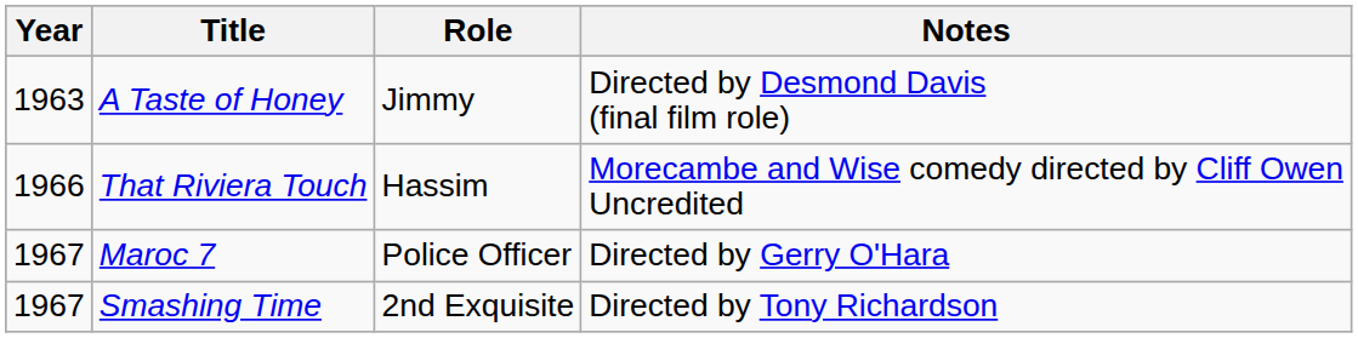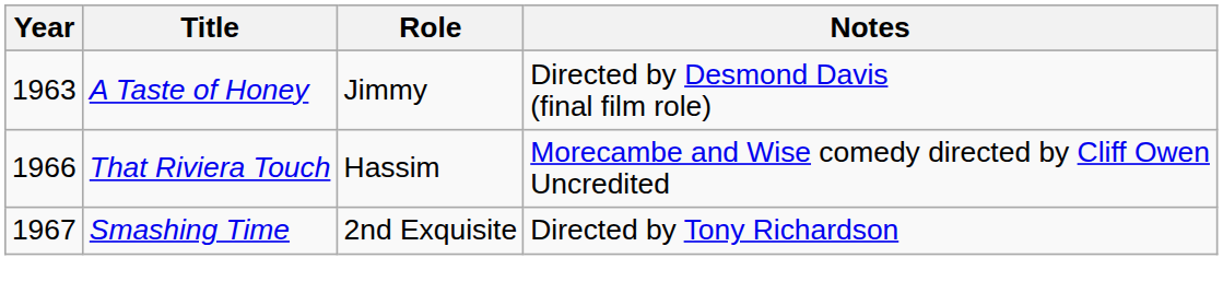- row: 1967 | Maroc 7 | Police Officer | Directed by Gerry O'Hara
